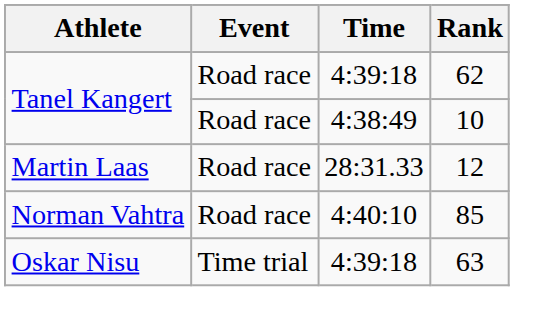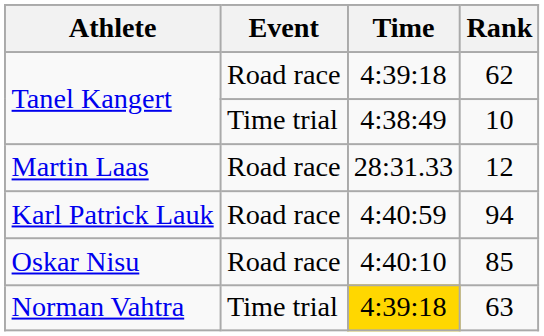10 | Event: Road race -> Time trial
+ row: Karl Patrick Lauk | Road race | 4:40:59 | 94
85 | Athlete: Norman Vahtra -> Oskar Nisu
63 | Athlete: Oskar Nisu -> Norman Vahtra
63 | Time: no background -> gold background
